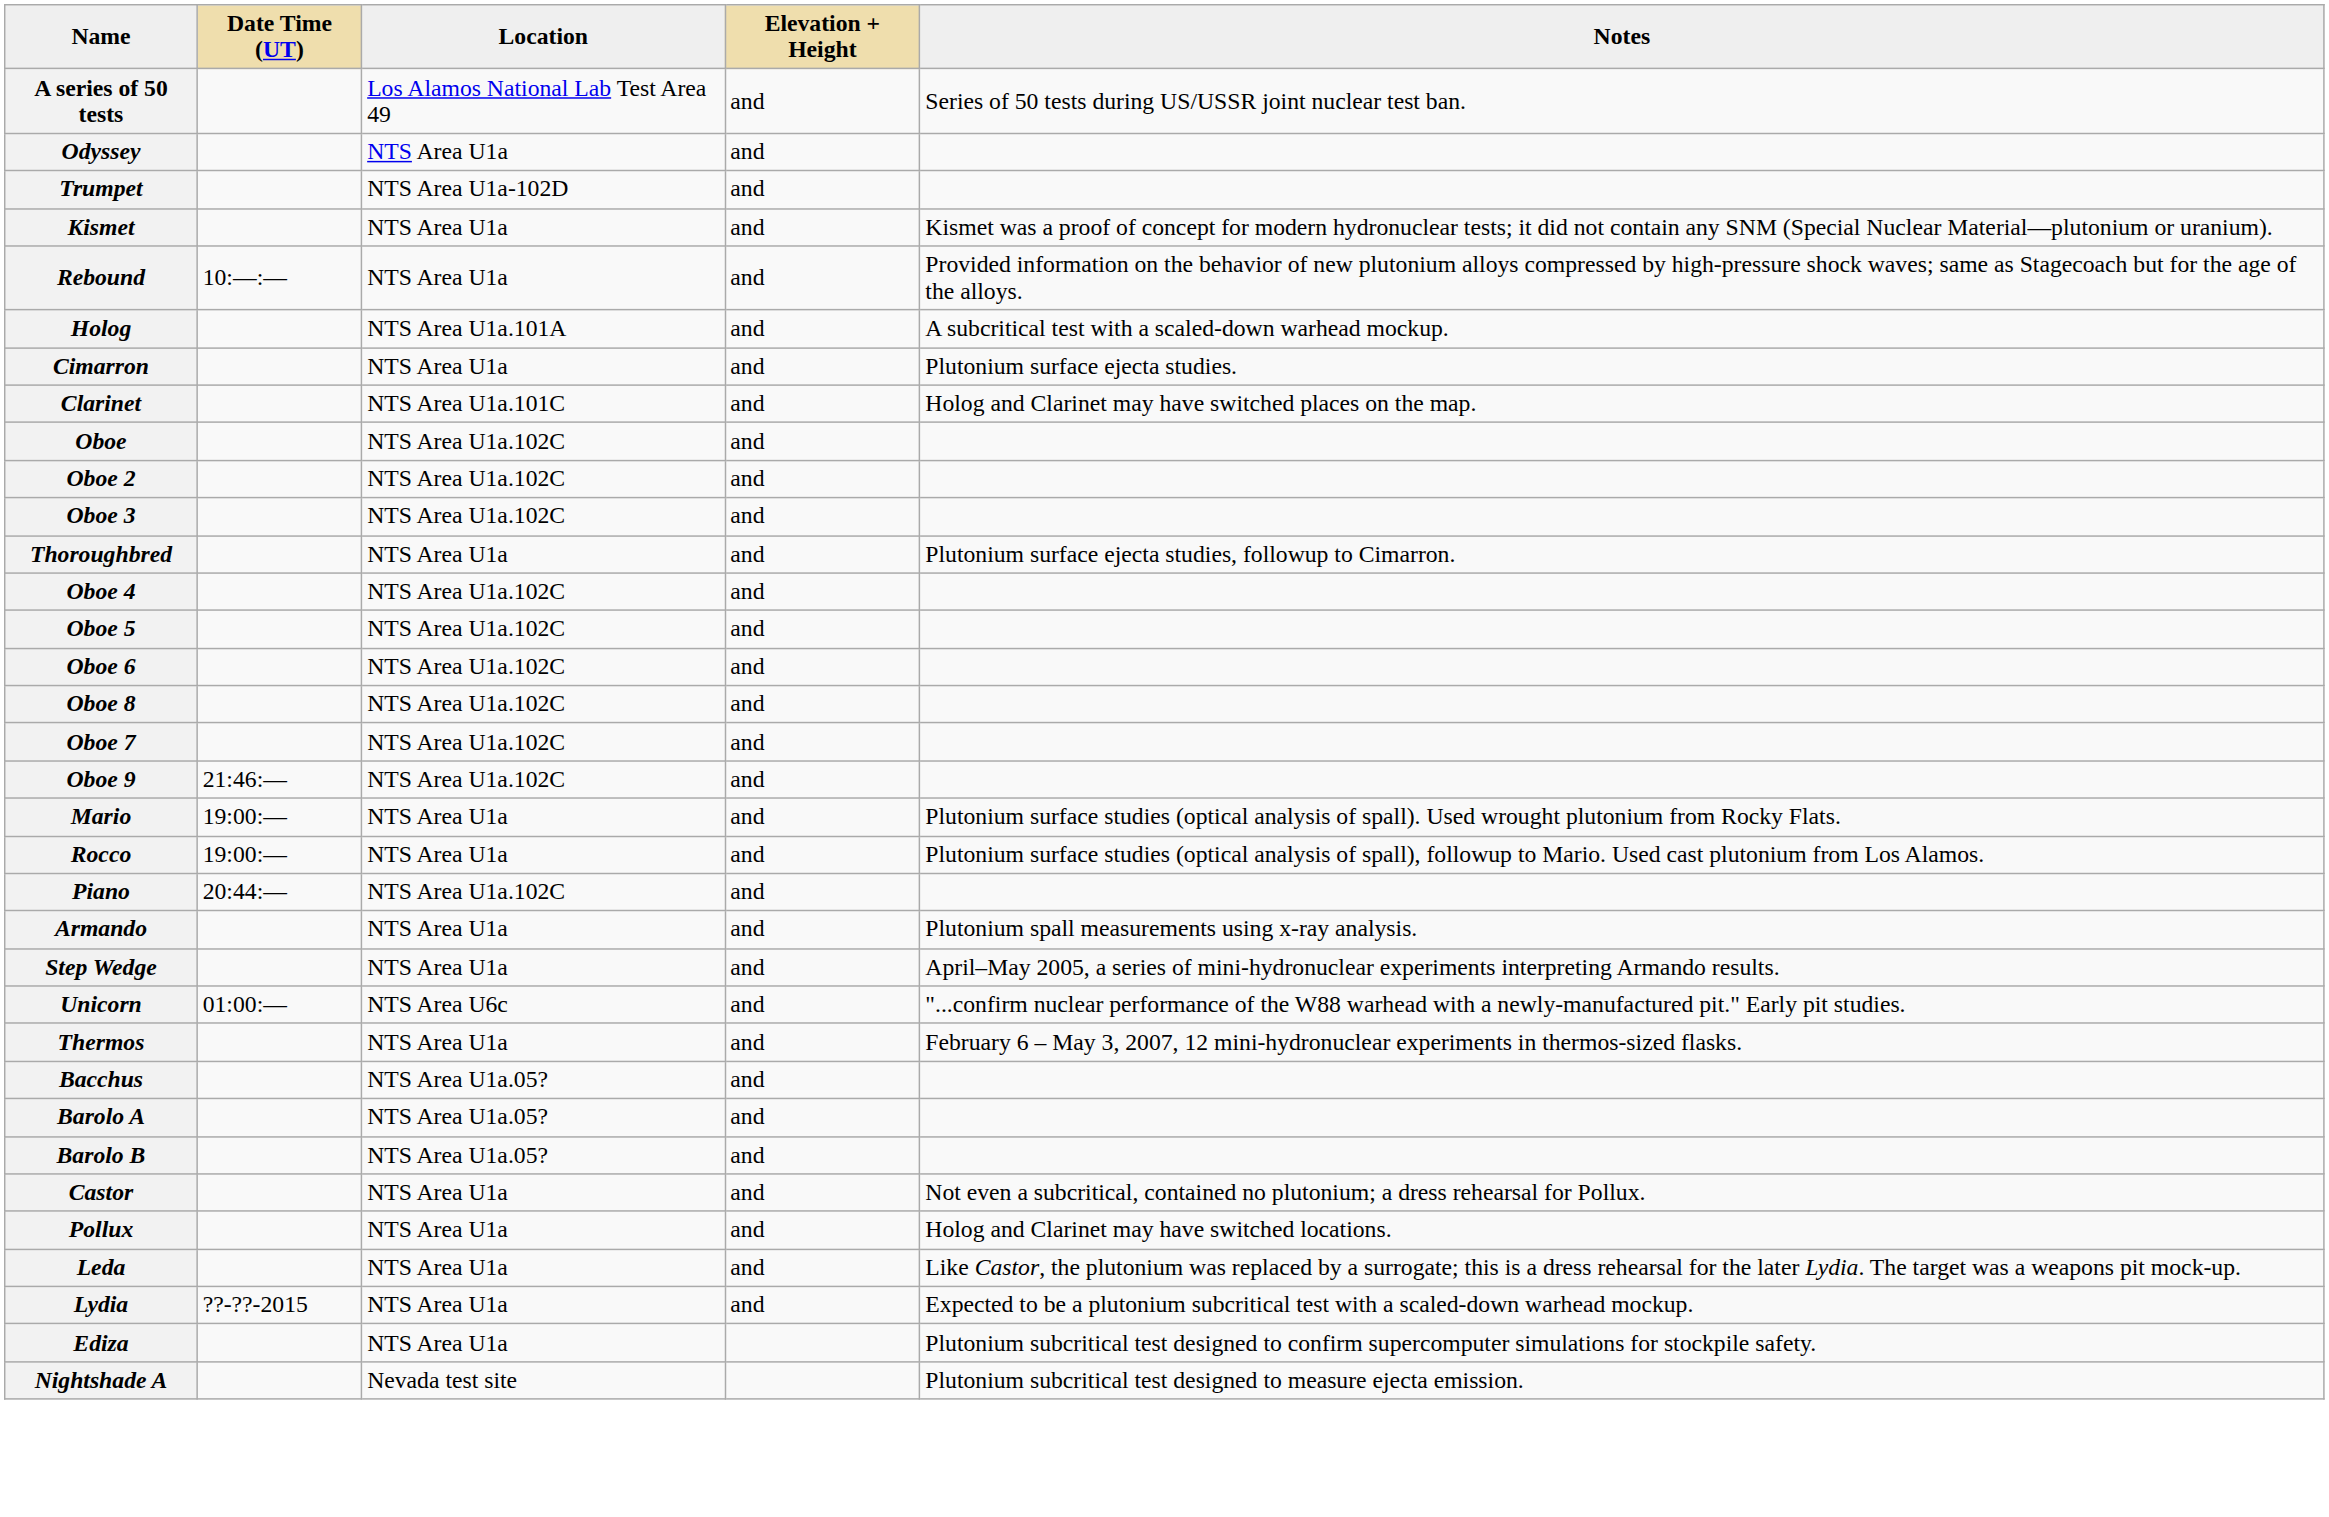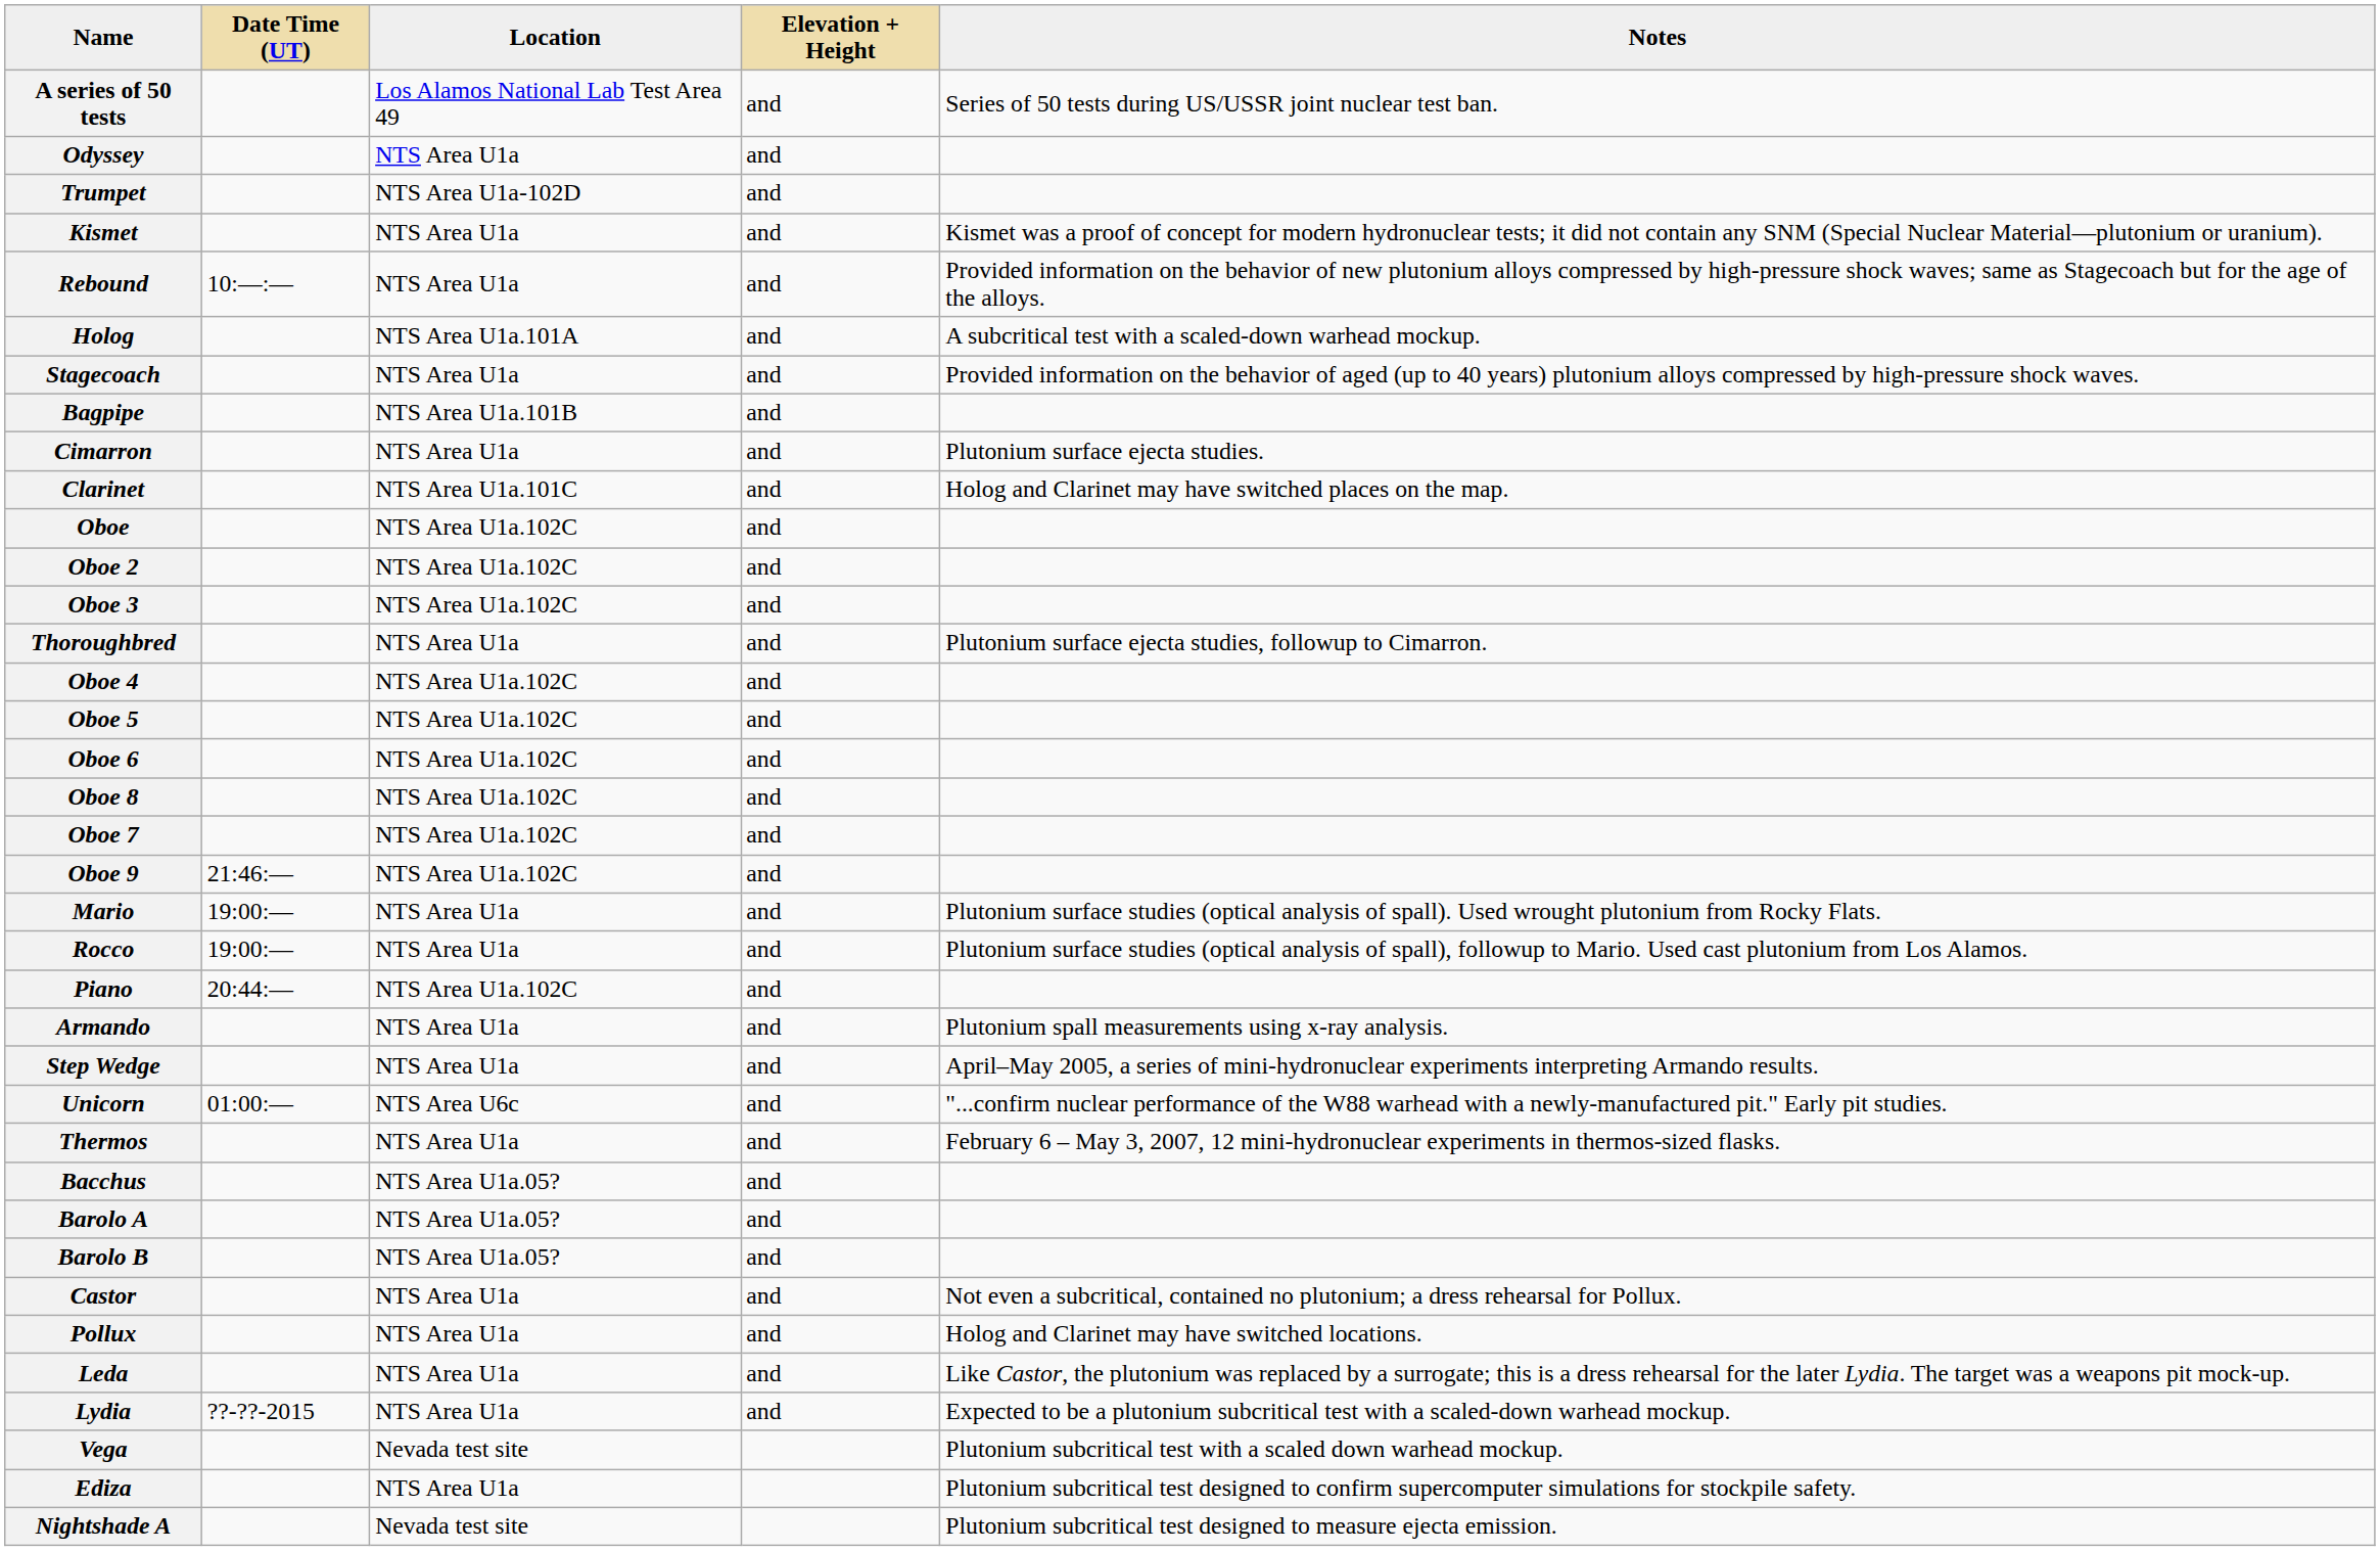+ row: Stagecoach | NTS Area U1a | and | Provided information on the behavior of aged (up to 40 years) plutonium alloys compressed by high-pressure shock waves.
+ row: Bagpipe | NTS Area U1a.101B | and
+ row: Vega | Nevada test site | Plutonium subcritical test with a scaled down warhead mockup.
